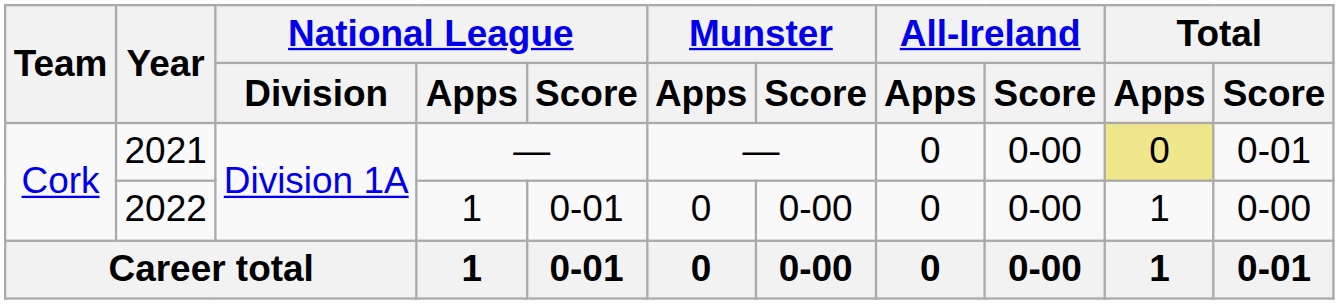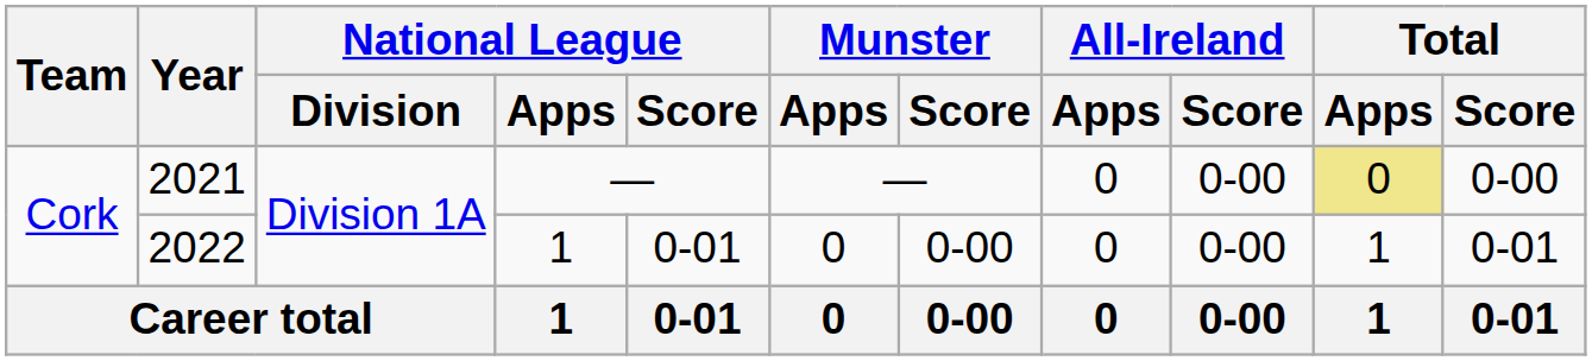2021 | Total / Score: 0-01 -> 0-00
2022 | Total / Score: 0-00 -> 0-01
